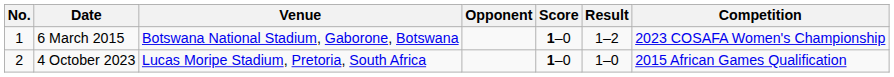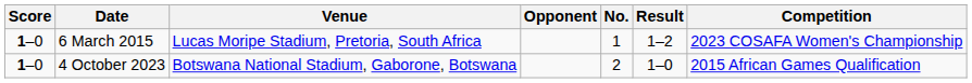columns swapped: No. <-> Score
6 March 2015 | Venue: Botswana National Stadium, Gaborone, Botswana -> Lucas Moripe Stadium, Pretoria, South Africa
4 October 2023 | Venue: Lucas Moripe Stadium, Pretoria, South Africa -> Botswana National Stadium, Gaborone, Botswana
